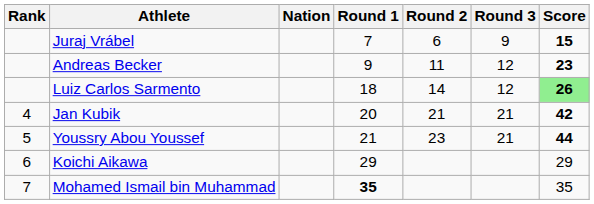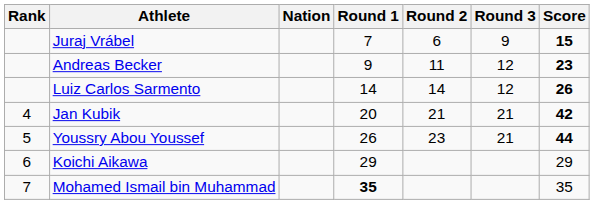Luiz Carlos Sarmento | Round 1: 18 -> 14
Luiz Carlos Sarmento | Score: lightgreen background -> no background
Youssry Abou Youssef | Round 1: 21 -> 26
